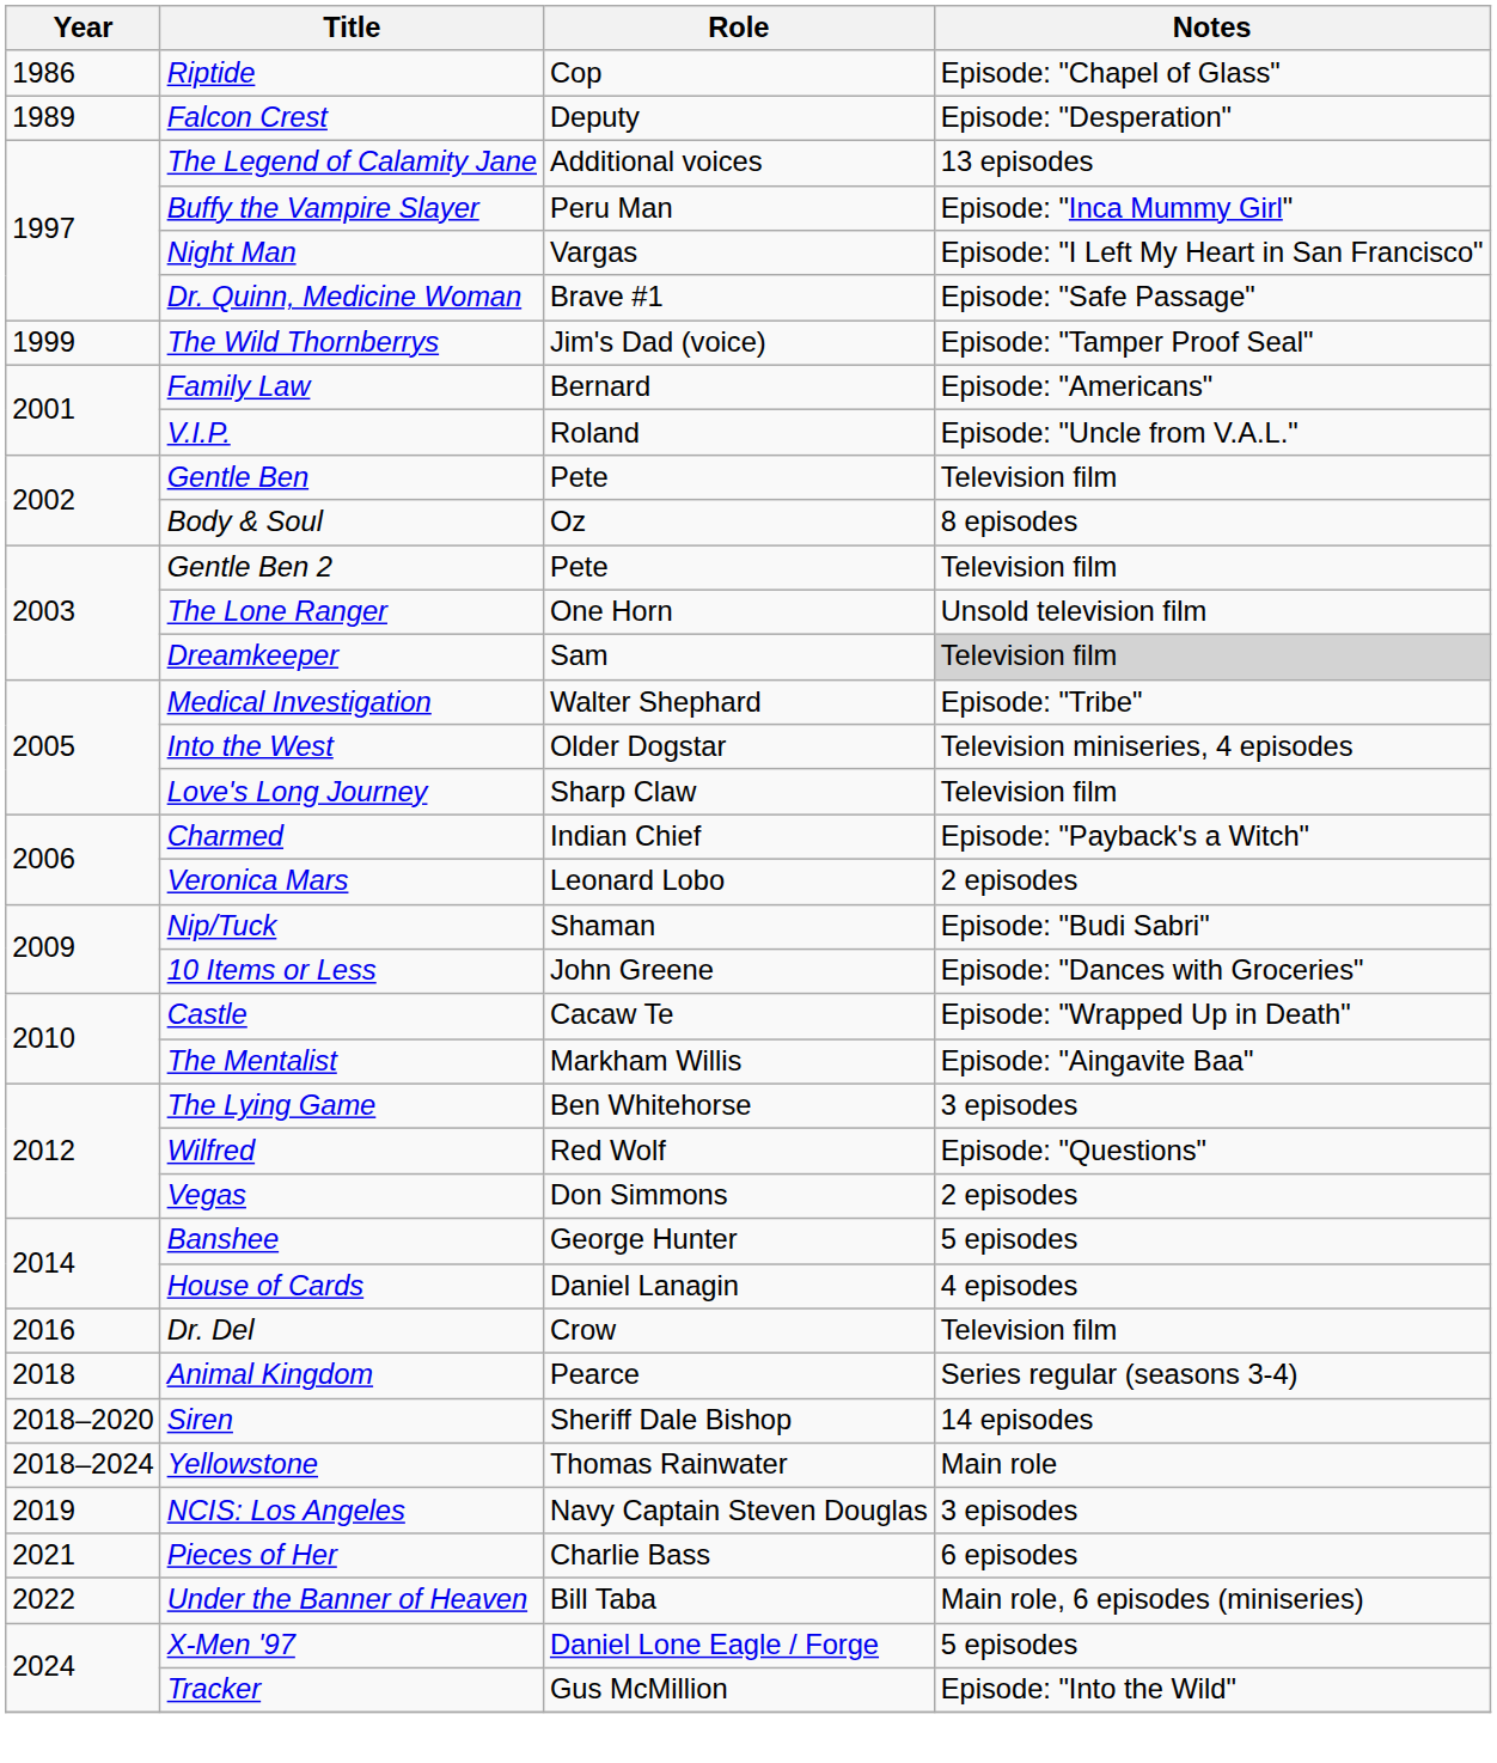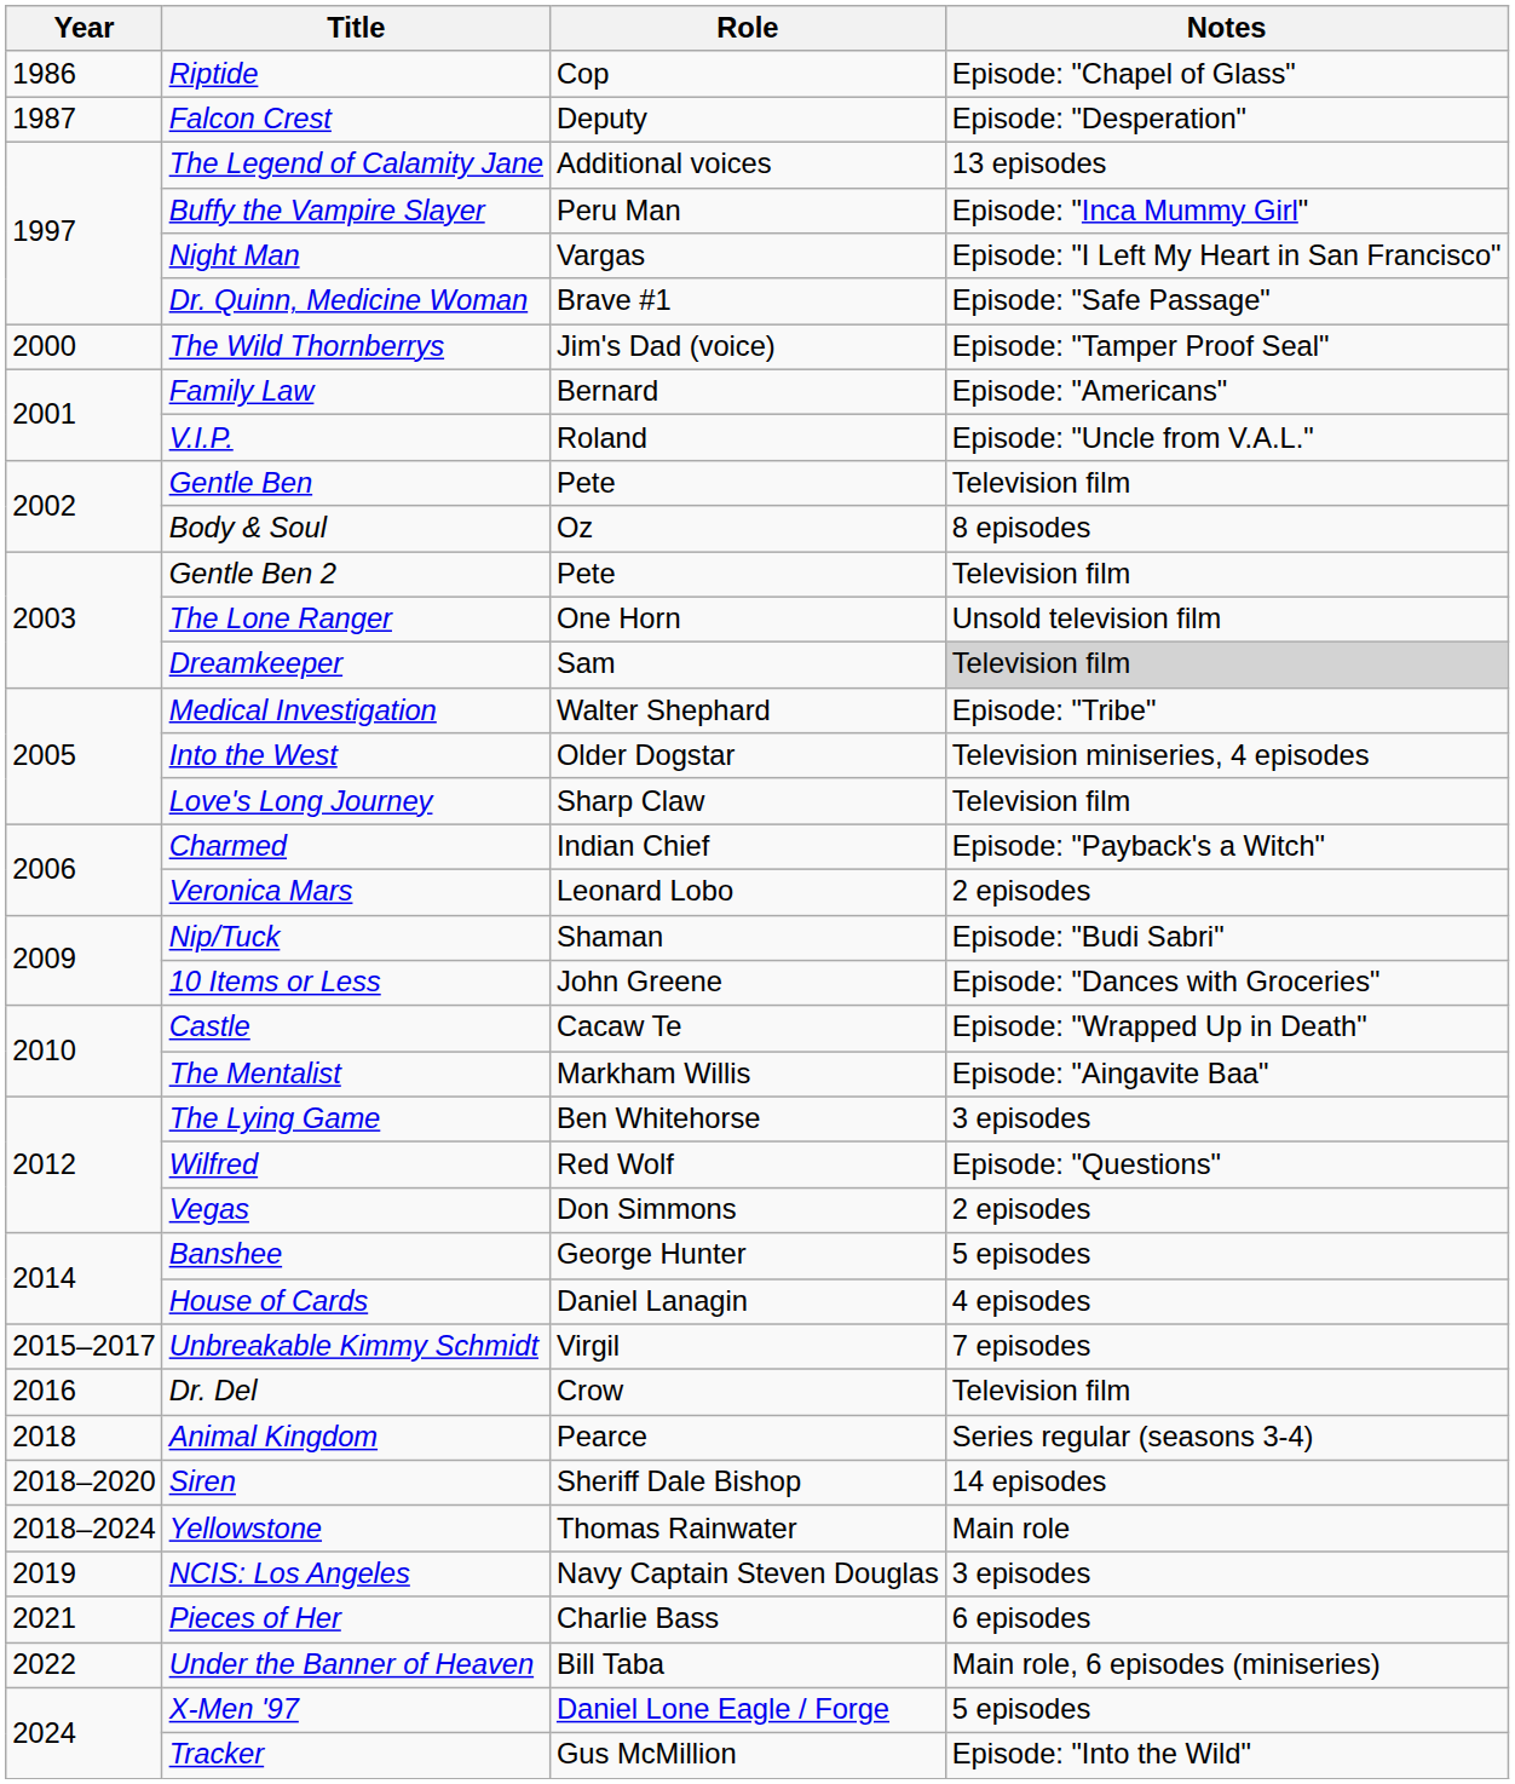Falcon Crest | Year: 1989 -> 1987
The Wild Thornberrys | Year: 1999 -> 2000
+ row: 2015–2017 | Unbreakable Kimmy Schmidt | Virgil | 7 episodes
